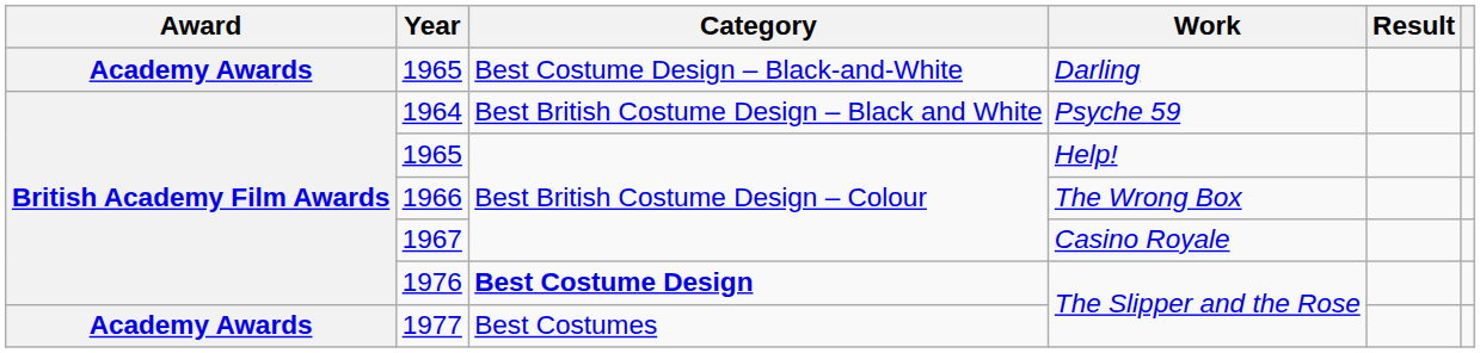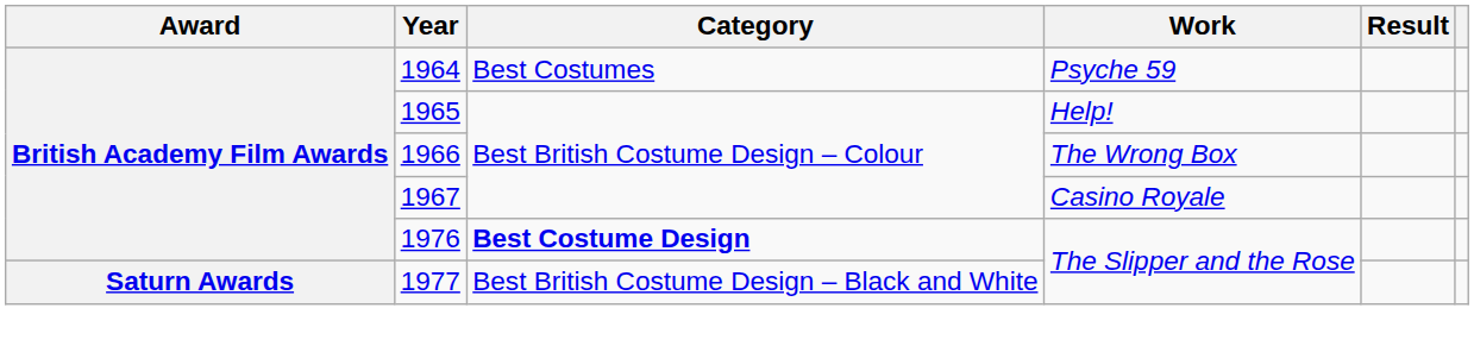- row: Academy Awards | 1965 | Best Costume Design – Black-and-White | Darling
1964 | Category: Best British Costume Design – Black and White -> Best Costumes
1977 | Award: Academy Awards -> Saturn Awards
1977 | Category: Best Costumes -> Best British Costume Design – Black and White
